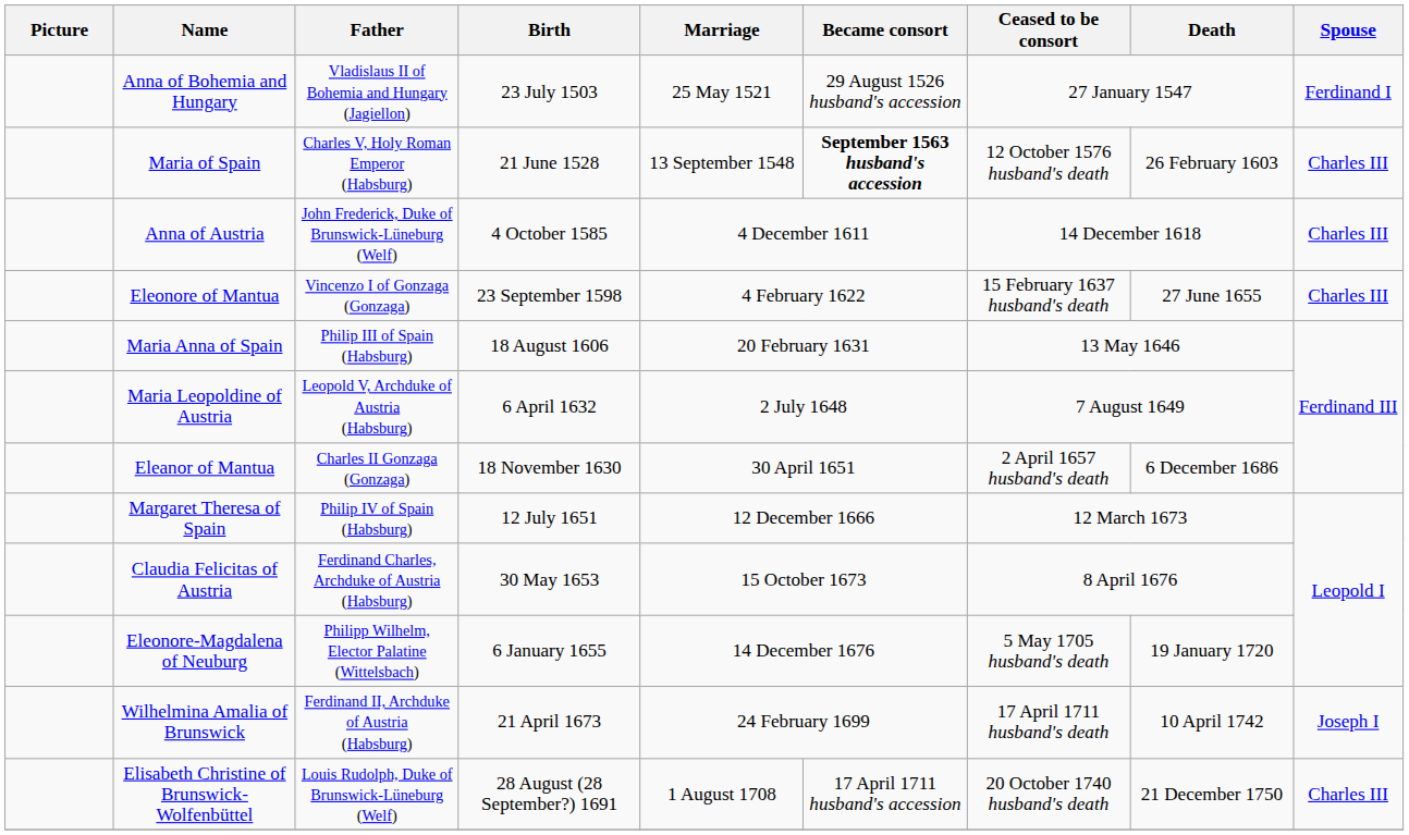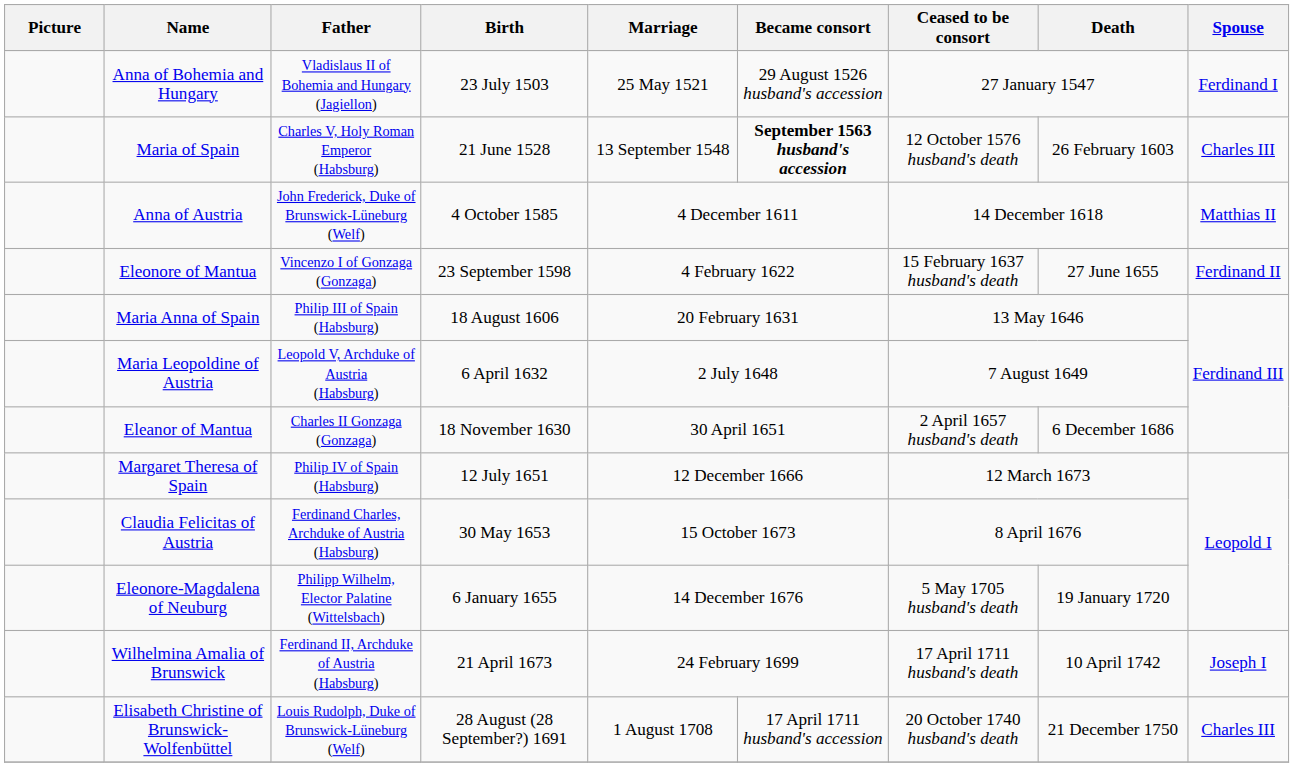Anna of Austria | Spouse: Charles III -> Matthias II
Eleonore of Mantua | Spouse: Charles III -> Ferdinand II
